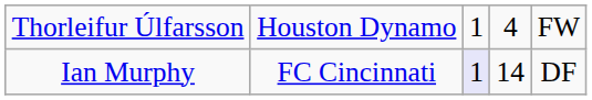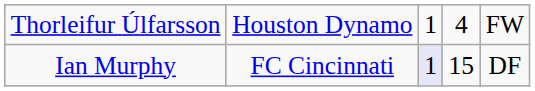Ian Murphy | column 4: 14 -> 15
